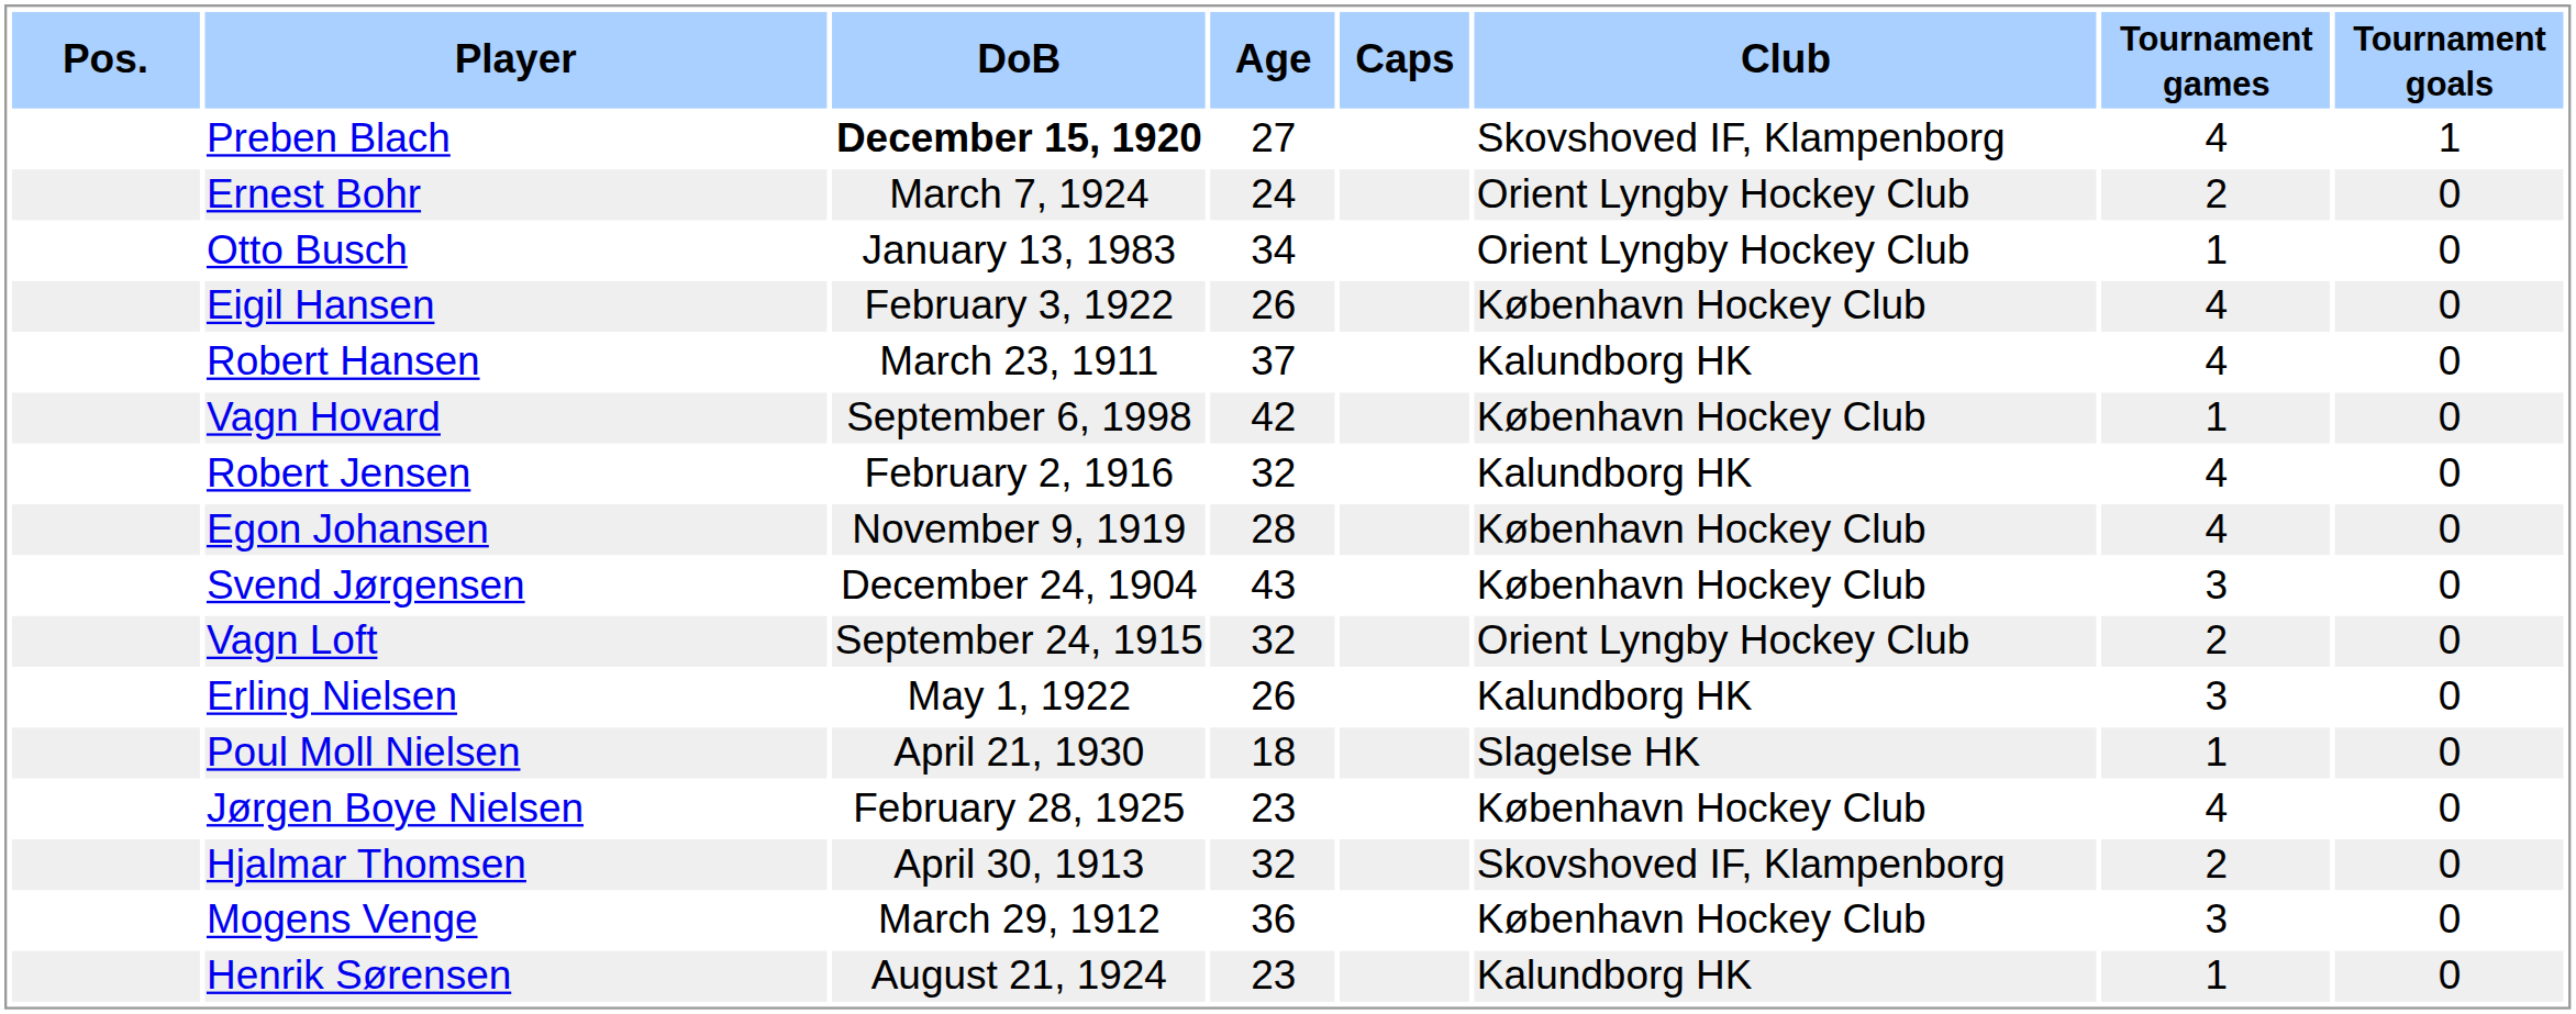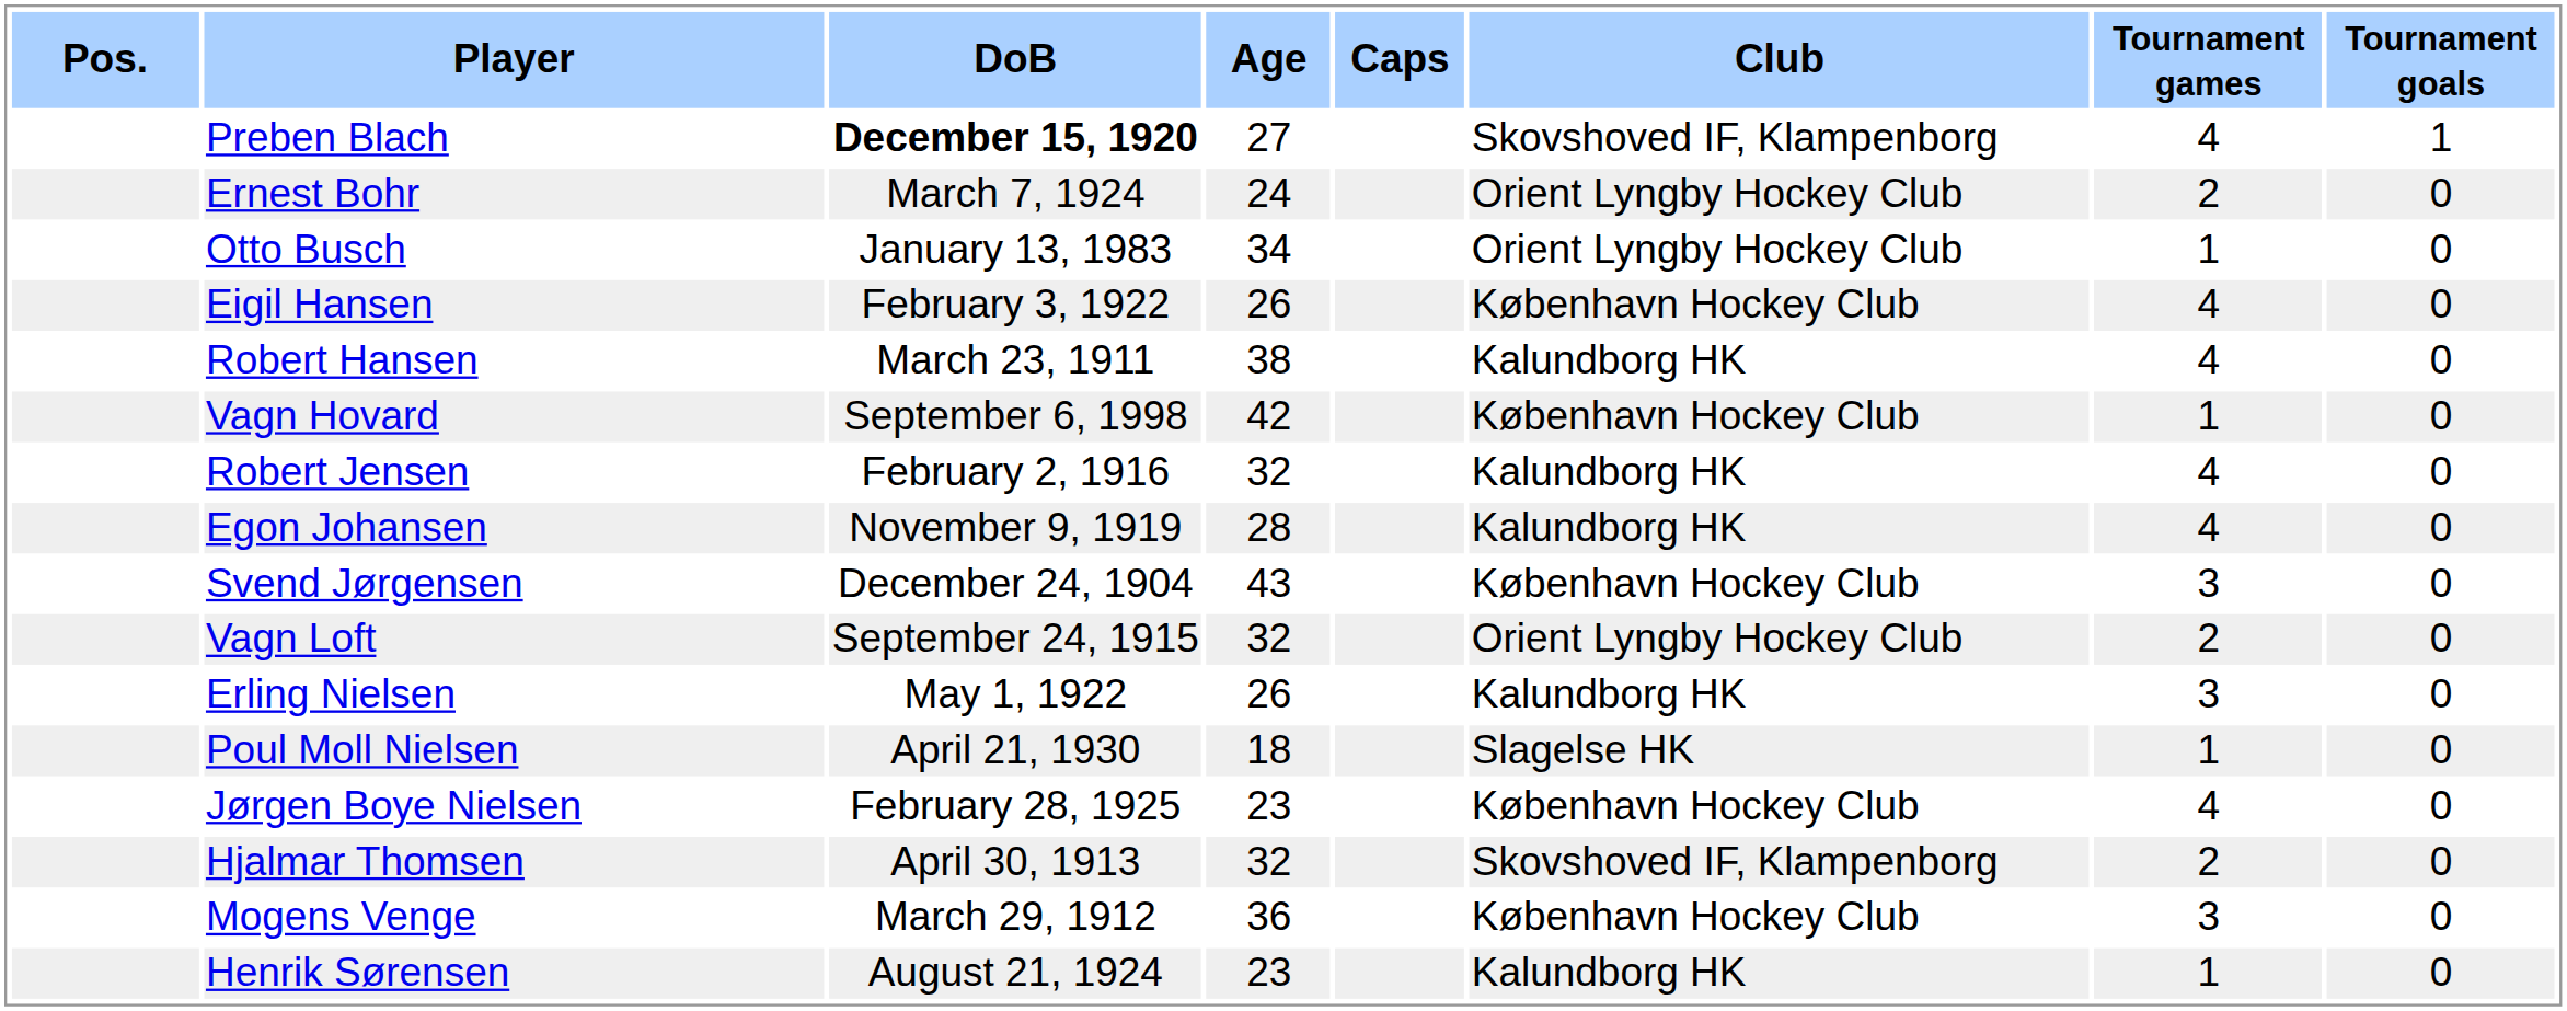Robert Hansen | Age: 37 -> 38
Egon Johansen | Club: København Hockey Club -> Kalundborg HK
